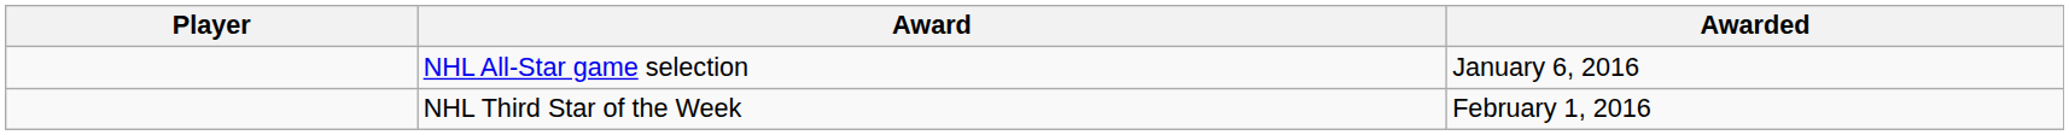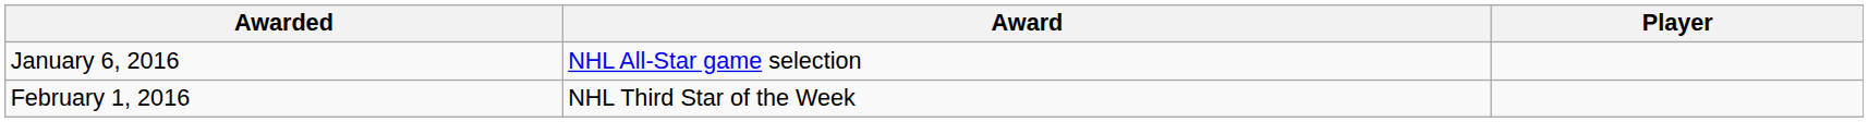columns swapped: Player <-> Awarded
